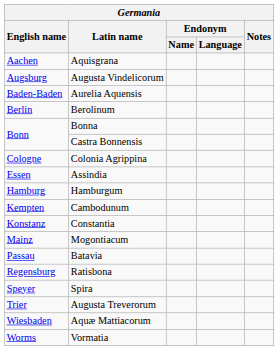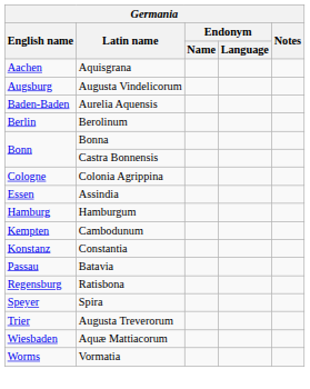- row: Mainz | Mogontiacum
